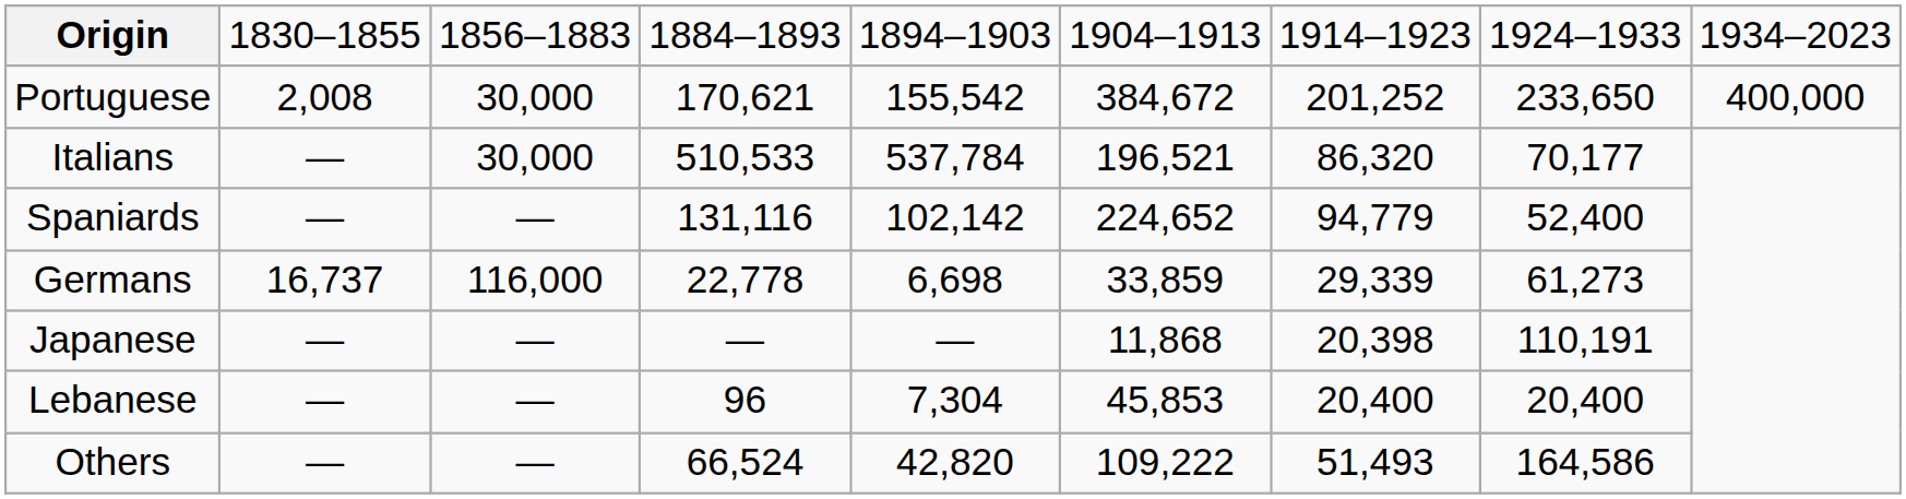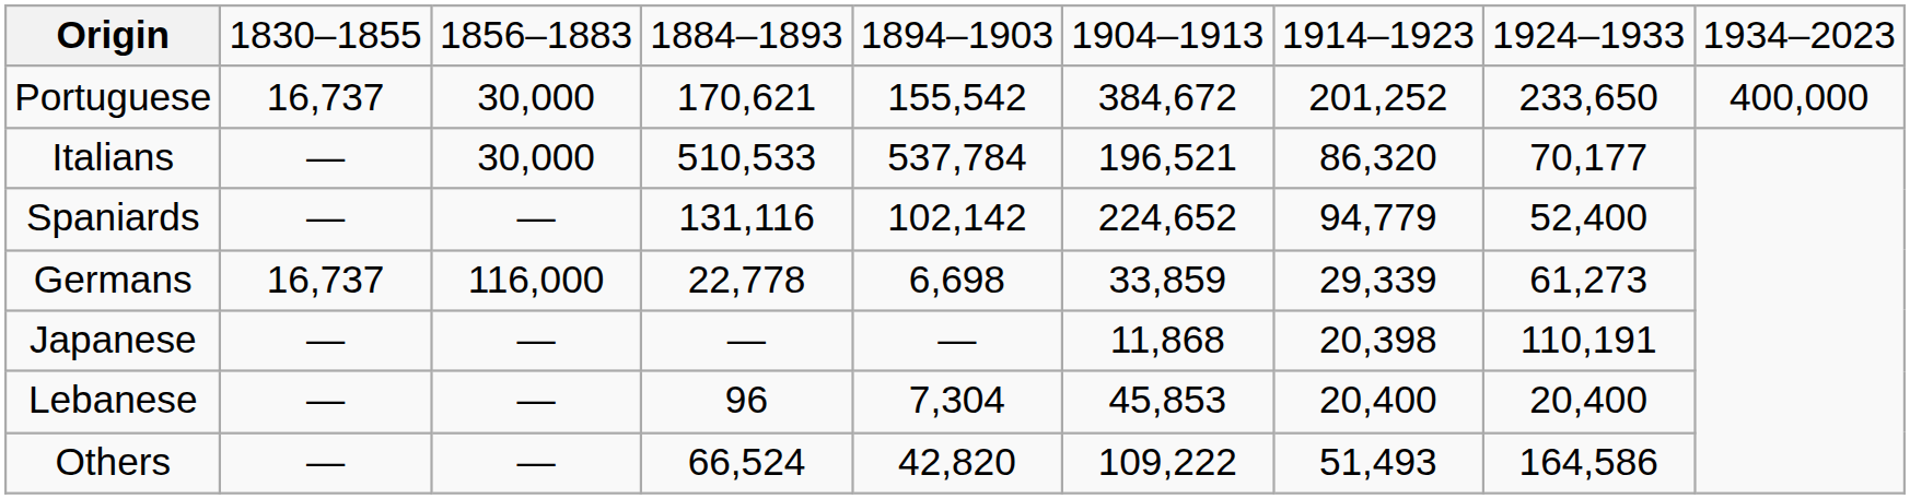Portuguese | column 2: 2,008 -> 16,737
